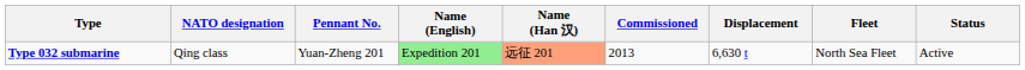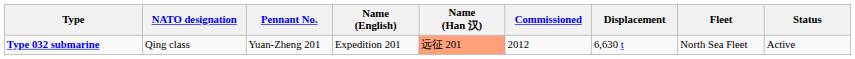Type 032 submarine | Name (English): lightgreen background -> no background
Type 032 submarine | Commissioned: 2013 -> 2012
